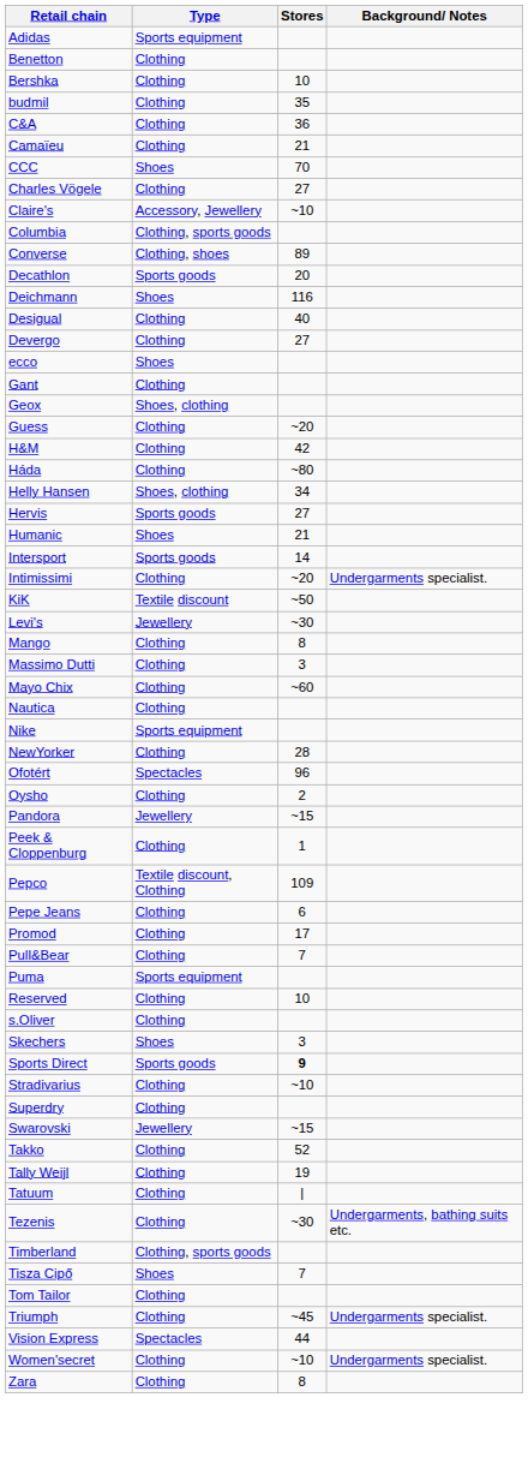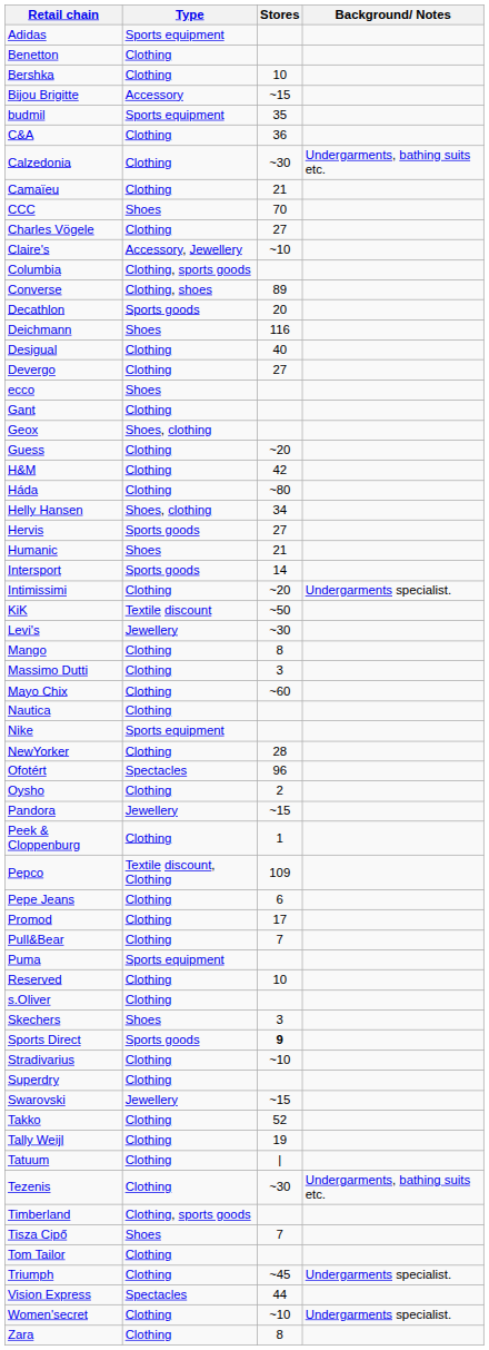+ row: Bijou Brigitte | Accessory | ~15
budmil | Type: Clothing -> Sports equipment
+ row: Calzedonia | Clothing | ~30 | Undergarments, bathing suits etc.
